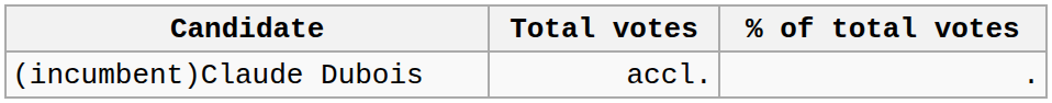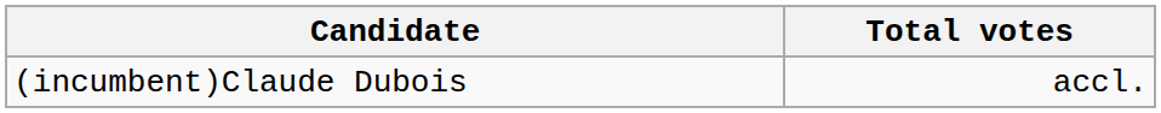- column: % of total votes | .
